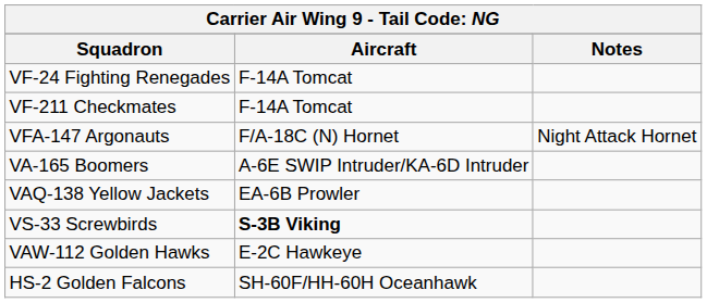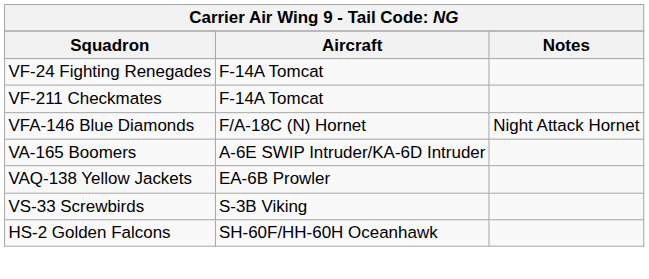+ row: VFA-146 Blue Diamonds | F/A-18C (N) Hornet | Night Attack Hornet
- row: VFA-147 Argonauts | F/A-18C (N) Hornet | Night Attack Hornet
VS-33 Screwbirds | Aircraft: bold -> normal
- row: VAW-112 Golden Hawks | E-2C Hawkeye
